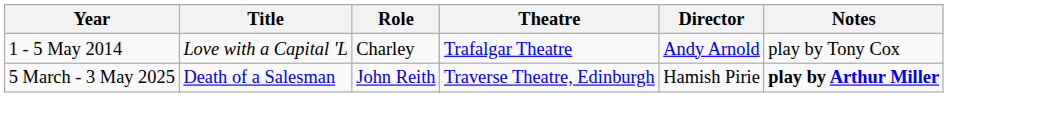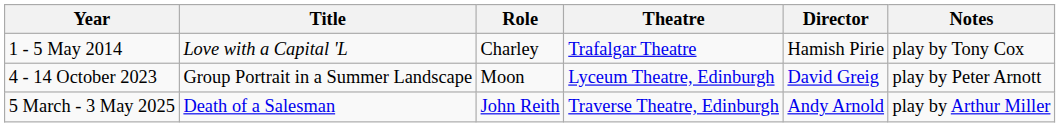1 - 5 May 2014 | Director: Andy Arnold -> Hamish Pirie
+ row: 4 - 14 October 2023 | Group Portrait in a Summer Landscape | Moon | Lyceum Theatre, Edinburgh | David Greig | play by Peter Arnott
5 March - 3 May 2025 | Director: Hamish Pirie -> Andy Arnold
5 March - 3 May 2025 | Notes: bold -> normal
